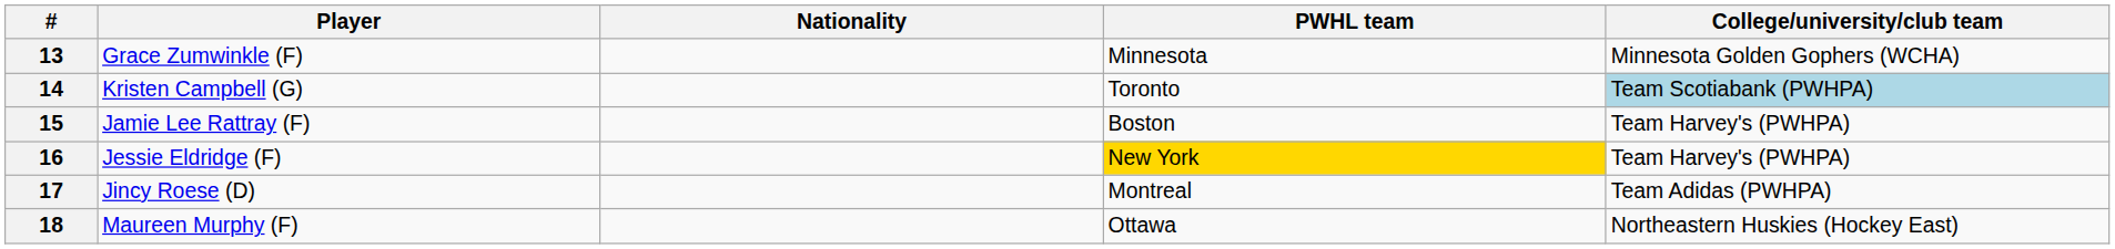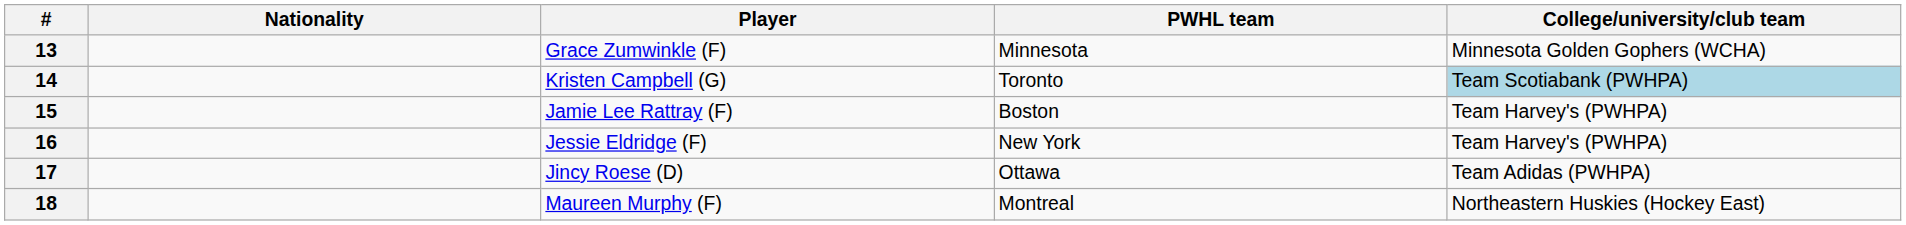columns swapped: Player <-> Nationality
16 | PWHL team: gold background -> no background
17 | PWHL team: Montreal -> Ottawa
18 | PWHL team: Ottawa -> Montreal
